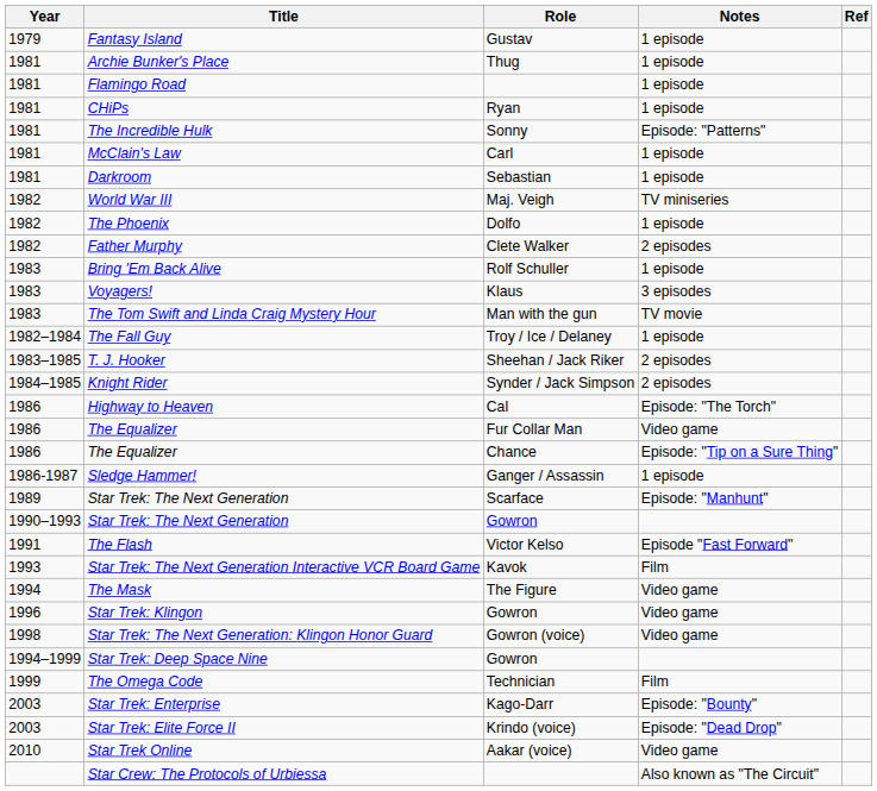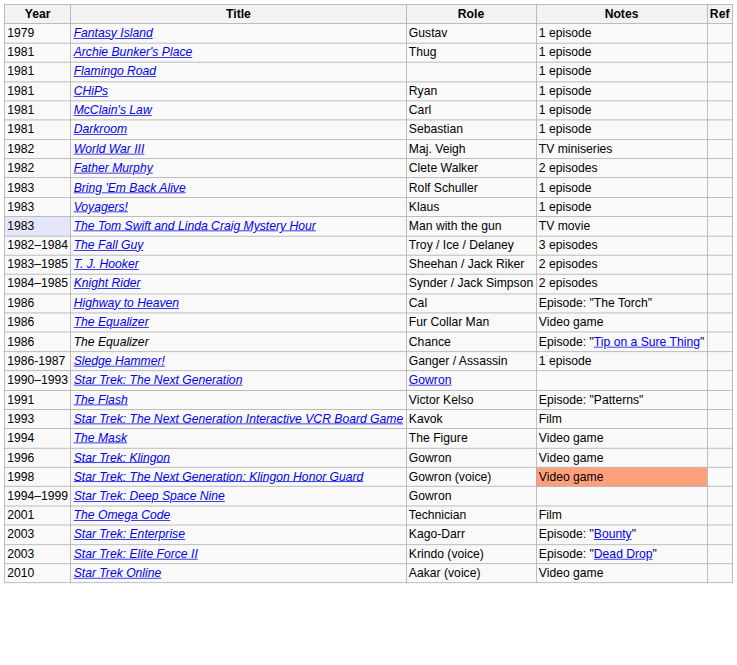- row: 1981 | The Incredible Hulk | Sonny | Episode: "Patterns"
- row: 1982 | The Phoenix | Dolfo | 1 episode
Voyagers! | Notes: 3 episodes -> 1 episode
The Tom Swift and Linda Craig Mystery Hour | Year: no background -> lavender background
The Fall Guy | Notes: 1 episode -> 3 episodes
- row: 1989 | Star Trek: The Next Generation | Scarface | Episode: "Manhunt"
The Flash | Notes: Episode "Fast Forward" -> Episode: "Patterns"
Star Trek: The Next Generation: Klingon Honor Guard | Notes: no background -> lightsalmon background
The Omega Code | Year: 1999 -> 2001
- row: Star Crew: The Protocols of Urbiessa | Also known as "The Circuit"
